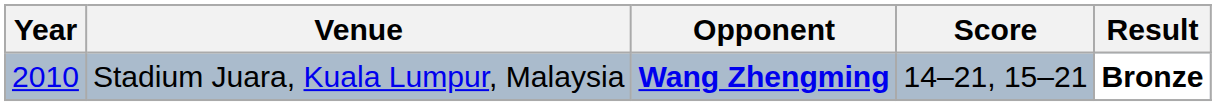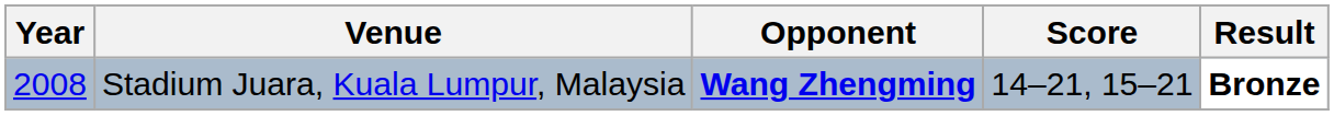Stadium Juara, Kuala Lumpur, Malaysia | Year: 2010 -> 2008
